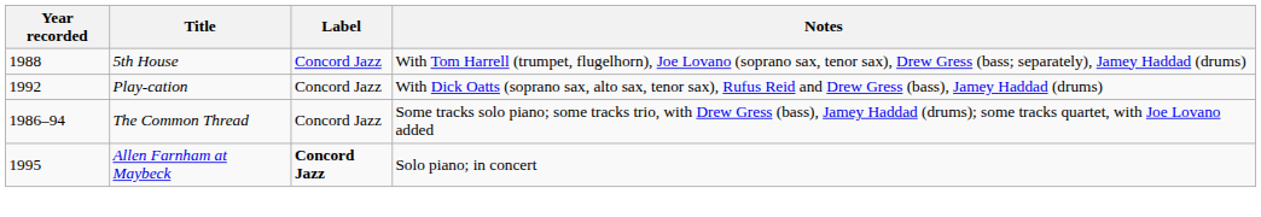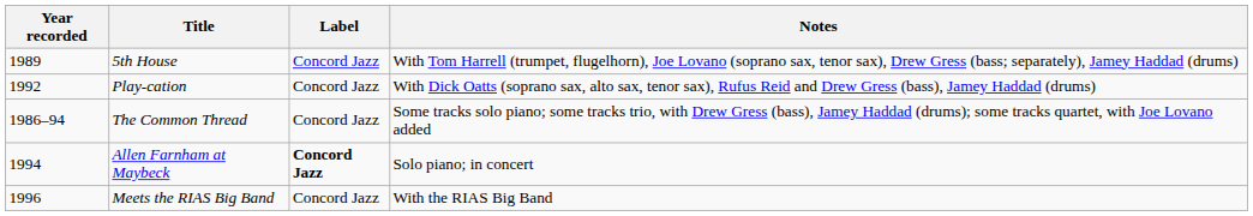5th House | Year recorded: 1988 -> 1989
Allen Farnham at Maybeck | Year recorded: 1995 -> 1994
+ row: 1996 | Meets the RIAS Big Band | Concord Jazz | With the RIAS Big Band
